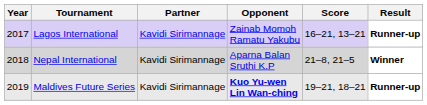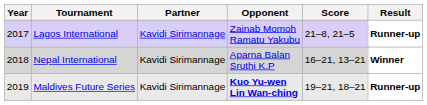Lagos International | Score: 16–21, 13–21 -> 21–8, 21–5
Nepal International | Score: 21–8, 21–5 -> 16–21, 13–21
